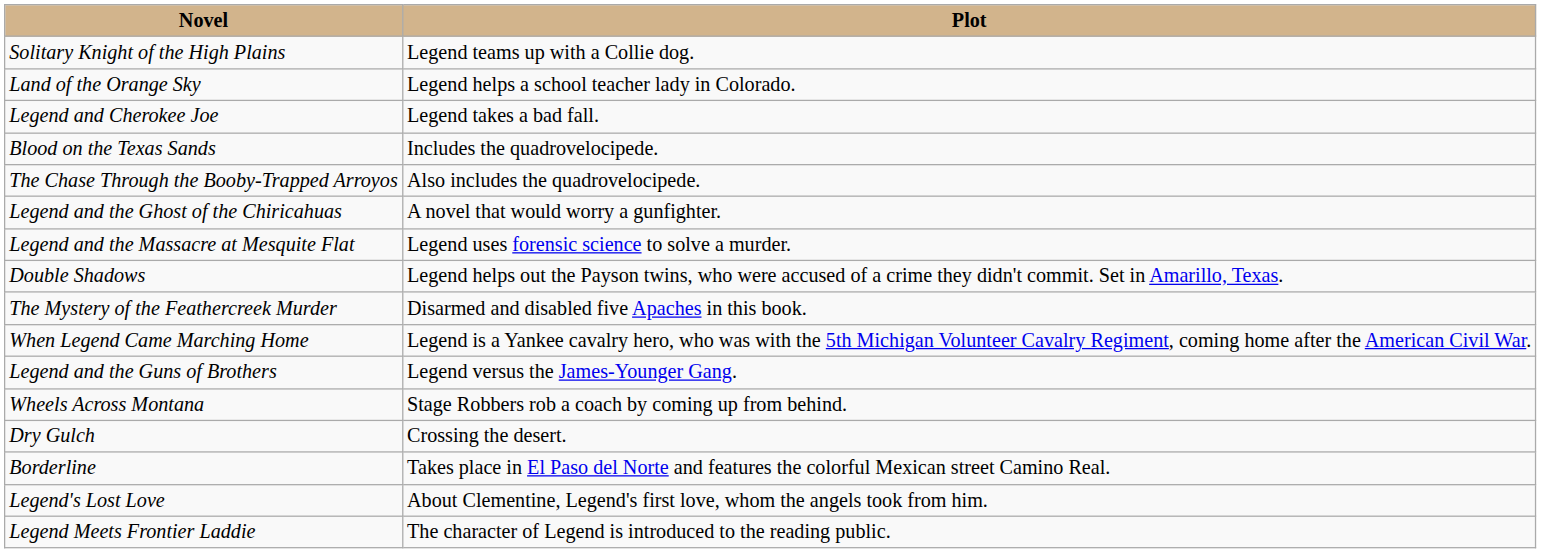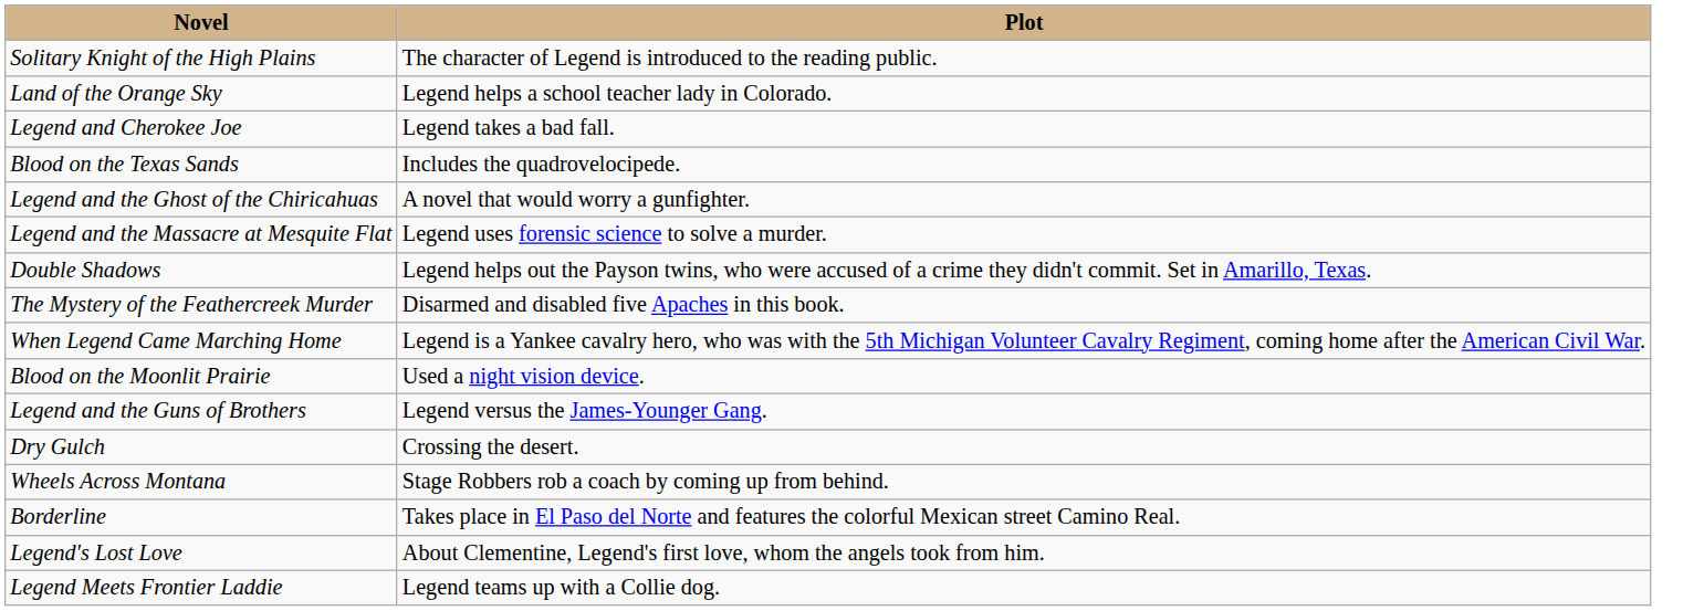Solitary Knight of the High Plains | Plot: Legend teams up with a Collie dog. -> The character of Legend is introduced to the reading public.
- row: The Chase Through the Booby-Trapped Arroyos | Also includes the quadrovelocipede.
+ row: Blood on the Moonlit Prairie | Used a night vision device.
rows swapped: Wheels Across Montana <-> Dry Gulch
Legend Meets Frontier Laddie | Plot: The character of Legend is introduced to the reading public. -> Legend teams up with a Collie dog.
